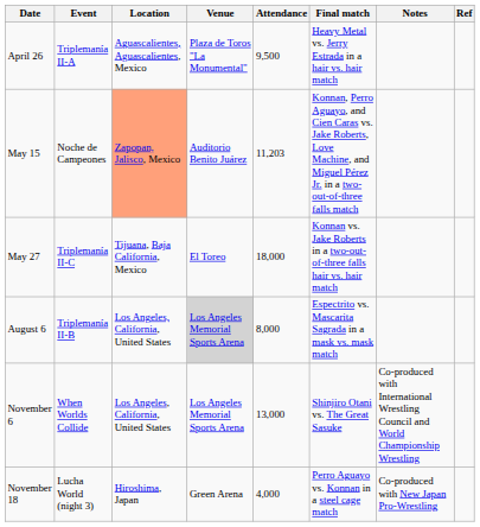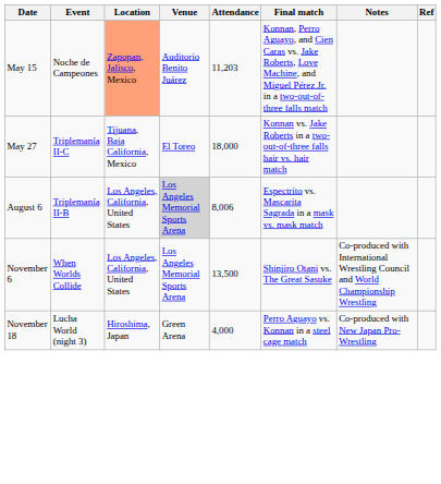- row: April 26 | Triplemanía II-A | Aguascalientes, Aguascalientes, Mexico | Plaza de Toros "La Monumental" | 9,500 | Heavy Metal vs. Jerry Estrada in a hair vs. hair match
August 6 | Attendance: 8,000 -> 8,006
November 6 | Attendance: 13,000 -> 13,500
